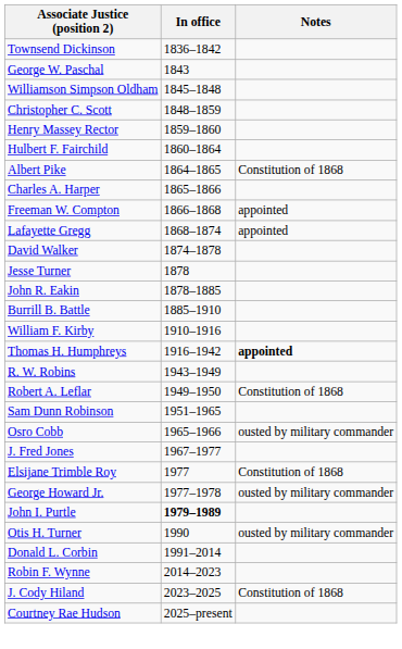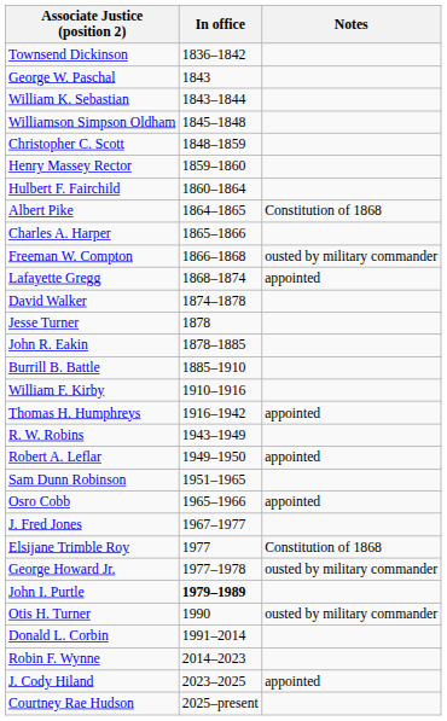+ row: William K. Sebastian | 1843–1844
Freeman W. Compton | Notes: appointed -> ousted by military commander
Thomas H. Humphreys | Notes: bold -> normal
Robert A. Leflar | Notes: Constitution of 1868 -> appointed
Osro Cobb | Notes: ousted by military commander -> appointed
J. Cody Hiland | Notes: Constitution of 1868 -> appointed
